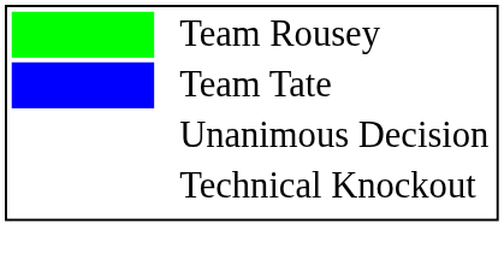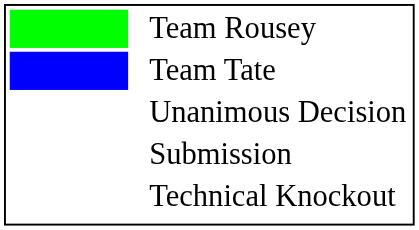+ row: Submission
